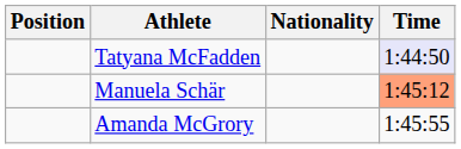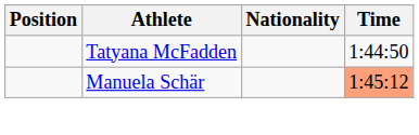Tatyana McFadden | Time: lavender background -> no background
- row: Amanda McGrory | 1:45:55
